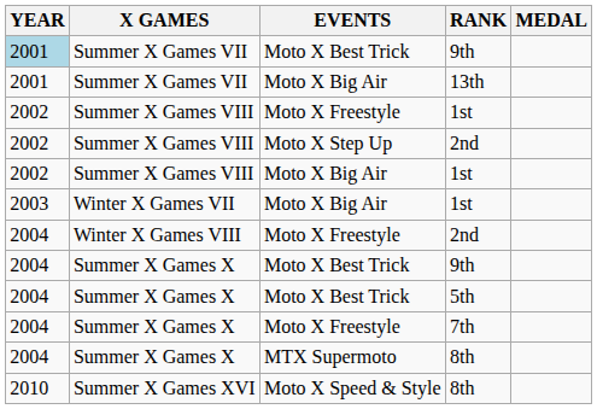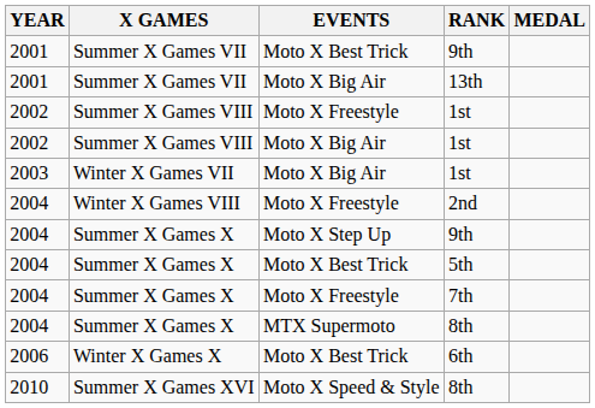Summer X Games VII / 9th | YEAR: lightblue background -> no background
- row: 2002 | Summer X Games VIII | Moto X Step Up | 2nd
Summer X Games X / 9th | EVENTS: Moto X Best Trick -> Moto X Step Up
+ row: 2006 | Winter X Games X | Moto X Best Trick | 6th
